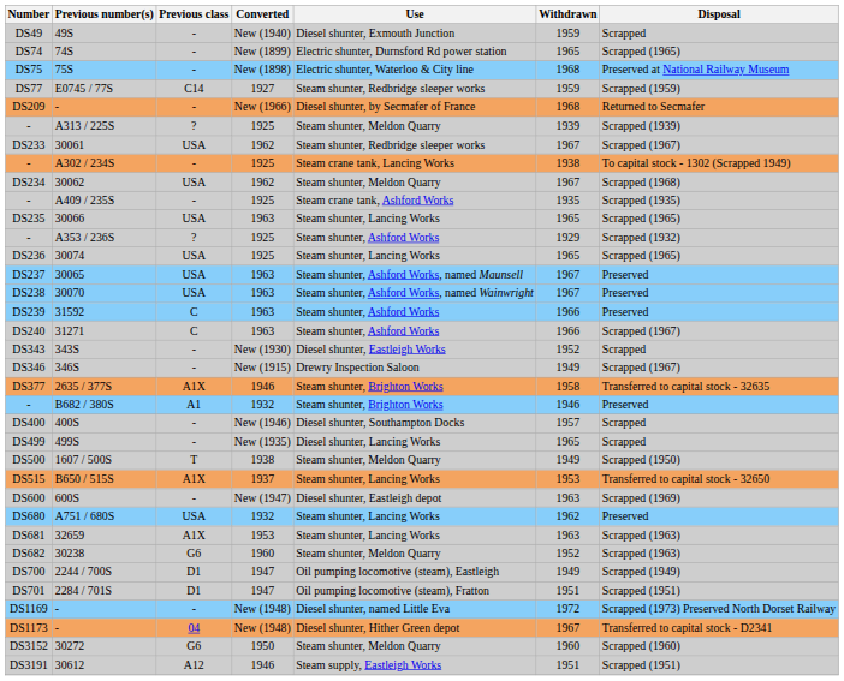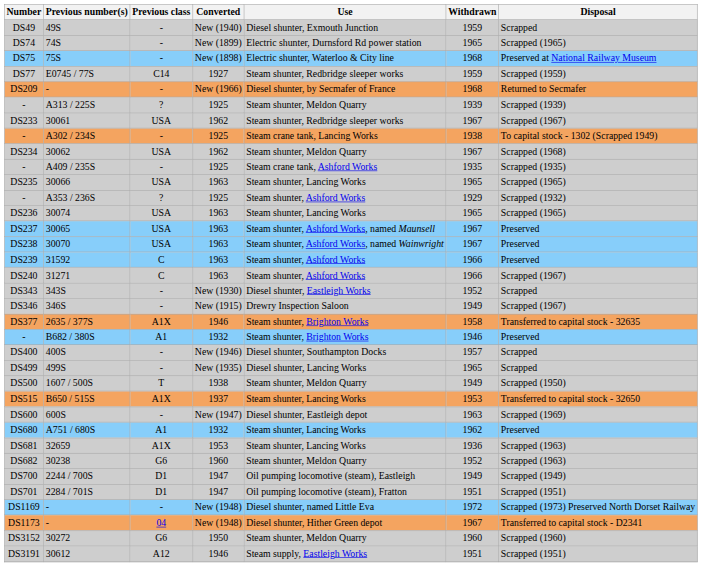30074 | Converted: 1925 -> 1963
A751 / 680S | Previous class: USA -> A1
32659 | Withdrawn: 1963 -> 1936
